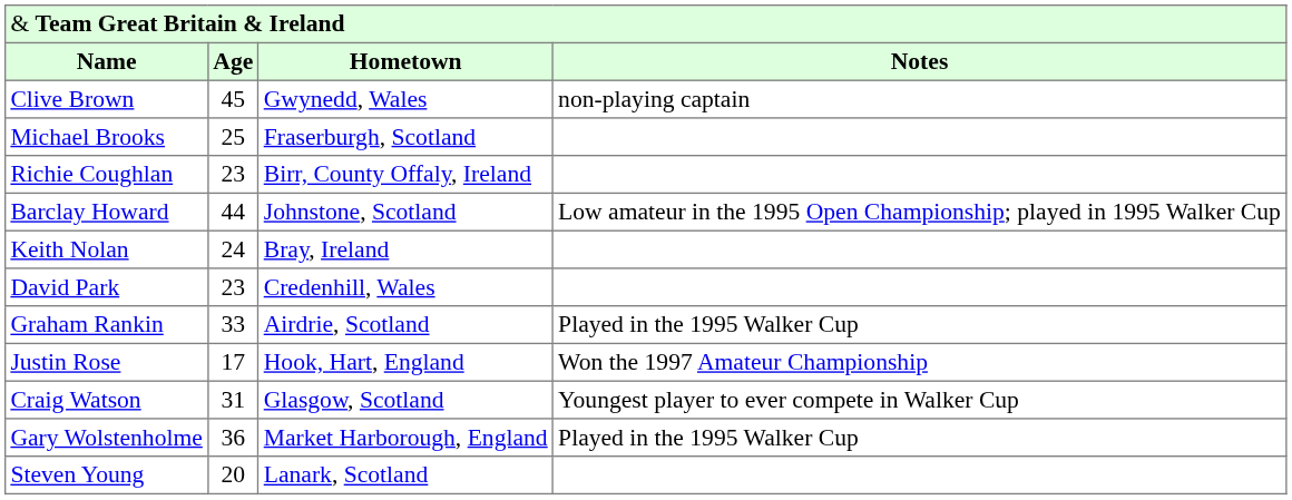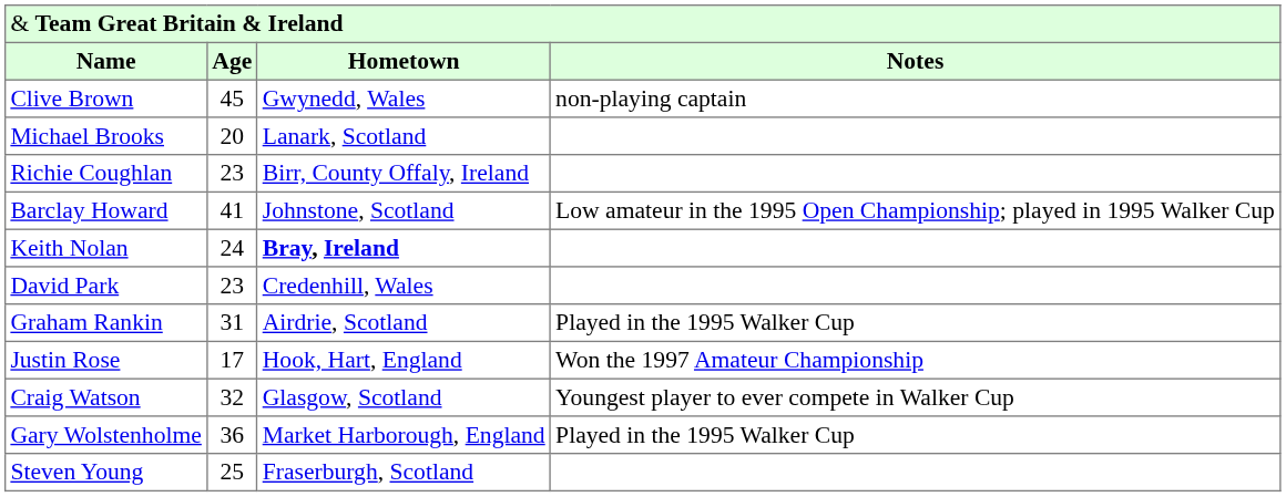Michael Brooks | column 2: 25 -> 20
Michael Brooks | column 3: Fraserburgh, Scotland -> Lanark, Scotland
Barclay Howard | column 2: 44 -> 41
Keith Nolan | column 3: normal -> bold
Graham Rankin | column 2: 33 -> 31
Craig Watson | column 2: 31 -> 32
Steven Young | column 2: 20 -> 25
Steven Young | column 3: Lanark, Scotland -> Fraserburgh, Scotland
